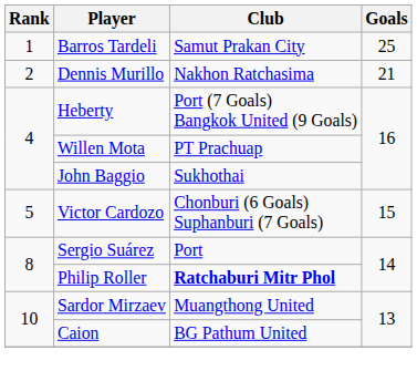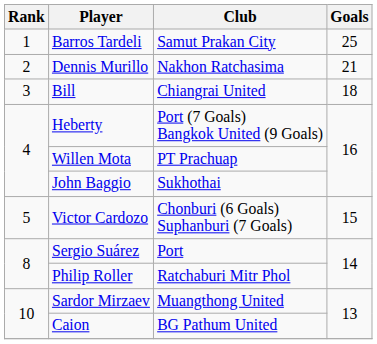+ row: 3 | Bill | Chiangrai United | 18
Philip Roller | Club: bold -> normal
